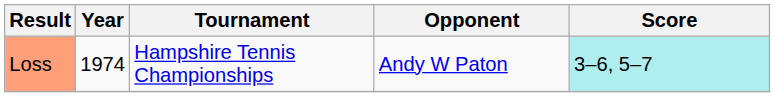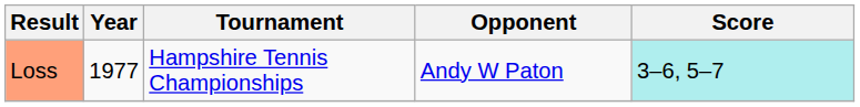Loss | Year: 1974 -> 1977
